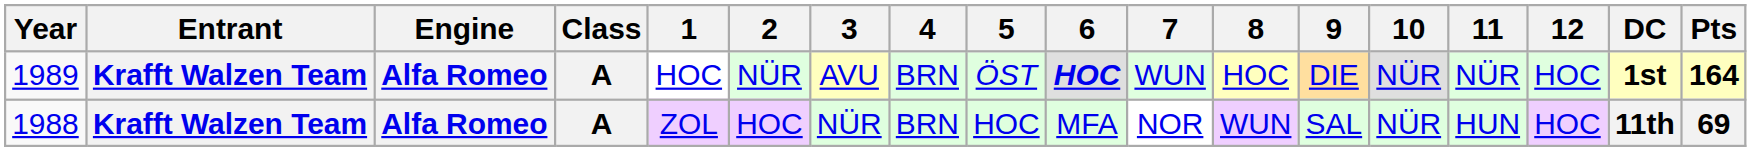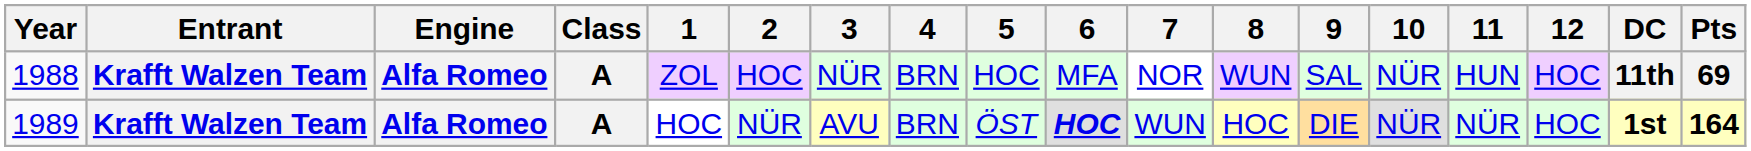rows swapped: 1988 <-> 1989
